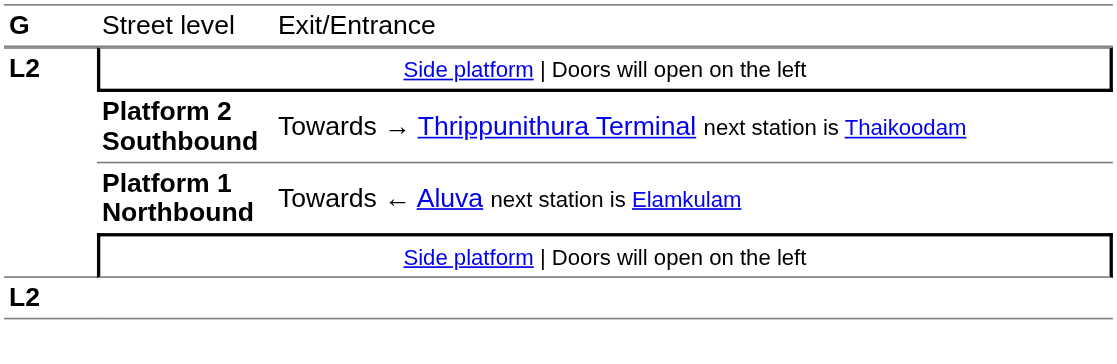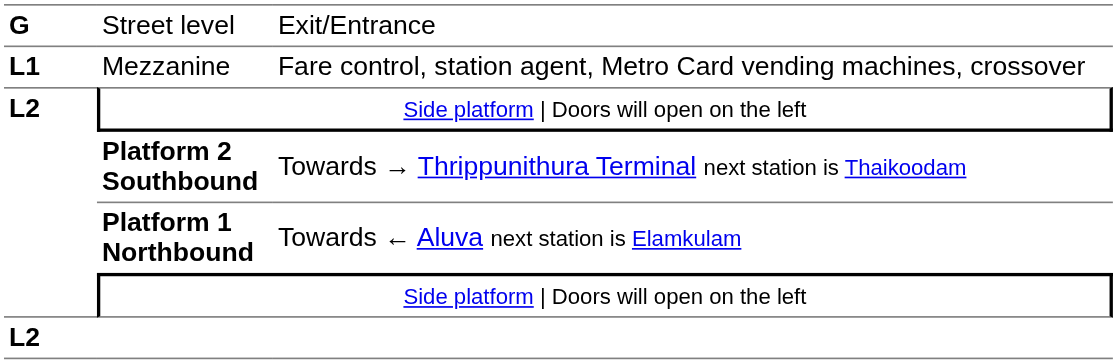+ row: L1 | Mezzanine | Fare control, station agent, Metro Card vending machines, crossover
